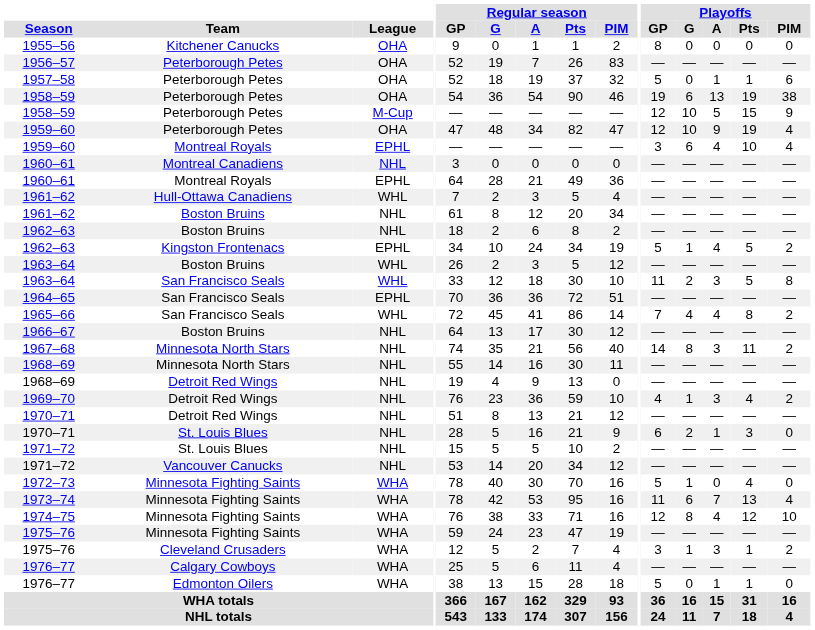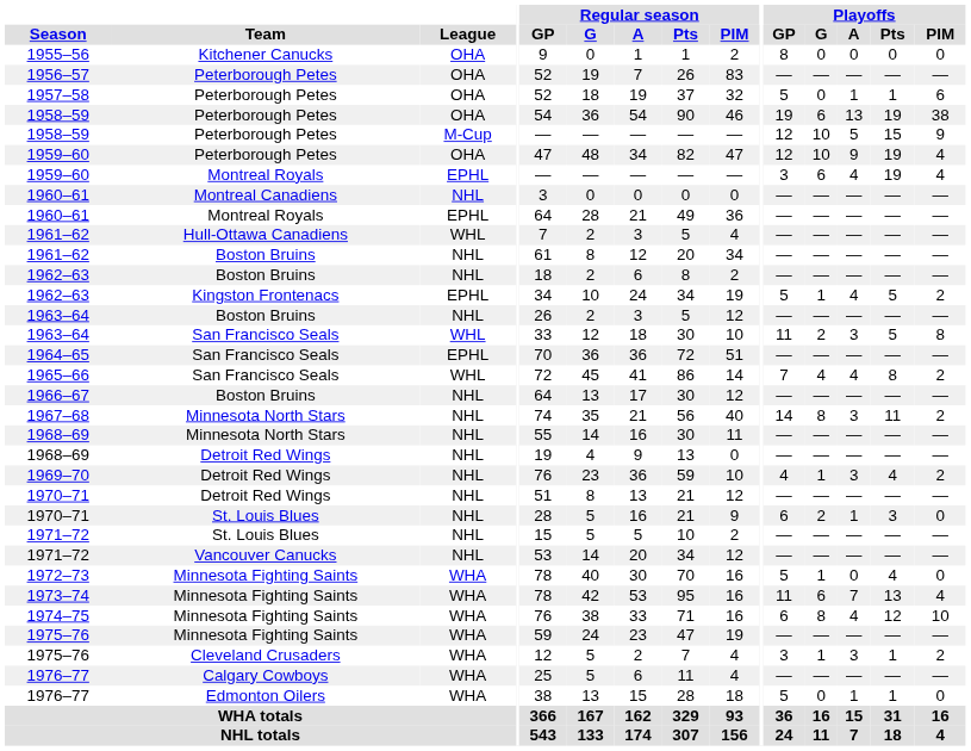1959–60 / Montreal Royals | Playoffs / Pts: 10 -> 19
1963–64 / Boston Bruins | League: WHL -> NHL
1974–75 | Playoffs / GP: 12 -> 6
